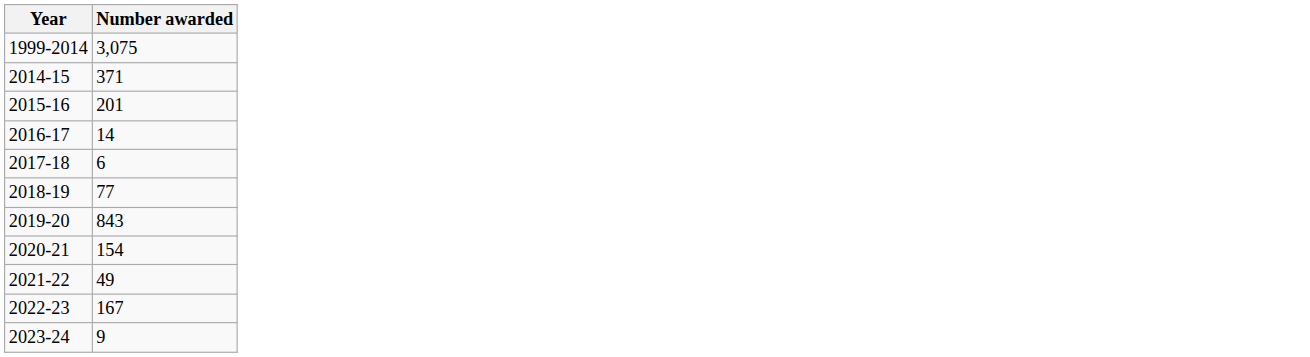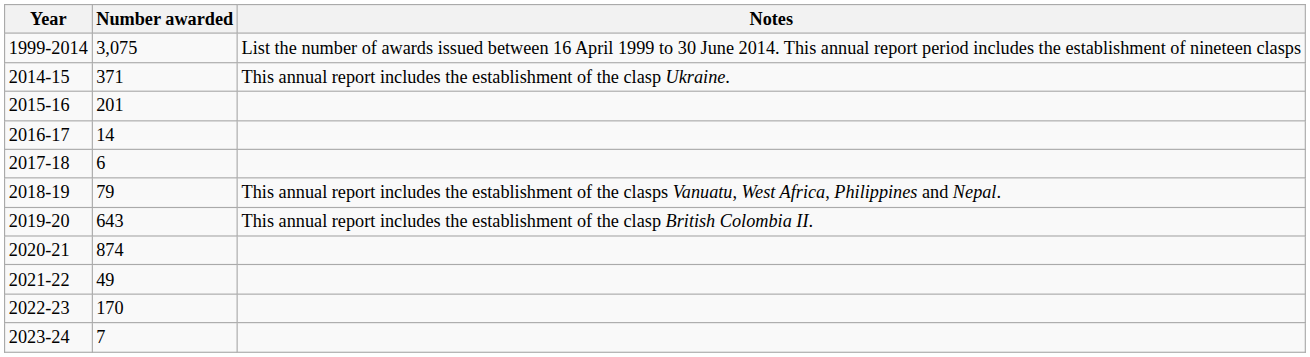+ column: Notes | List the number of awards issued between 16 April 1999 to 30 June 2014. This annual report period includes the establishment of nineteen clasps | This annual report includes the establishment of the clasp Ukraine. | This annual report includes the establishment of the clasps Vanuatu, West Africa, Philippines and Nepal. | This annual report includes the establishment of the clasp British Colombia II.
2018-19 | Number awarded: 77 -> 79
2019-20 | Number awarded: 843 -> 643
2020-21 | Number awarded: 154 -> 874
2022-23 | Number awarded: 167 -> 170
2023-24 | Number awarded: 9 -> 7
